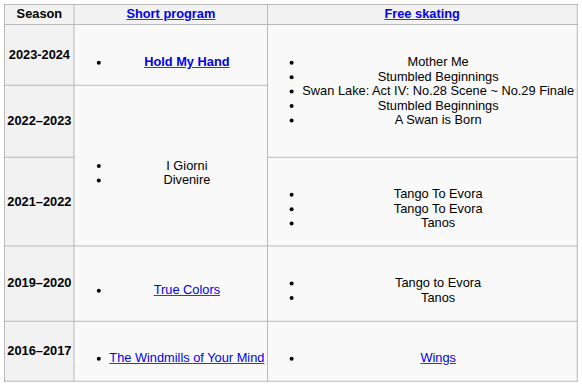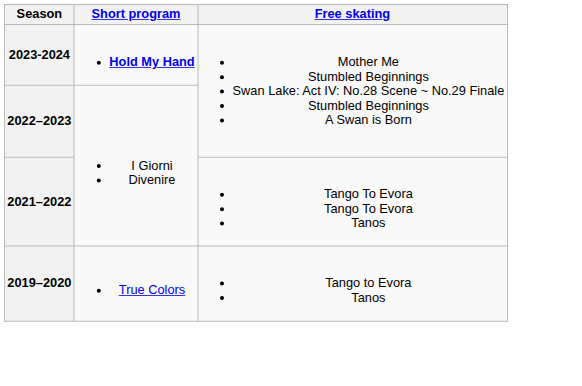- row: 2016–2017 | The Windmills of Your Mind | Wings
